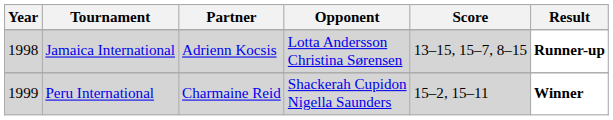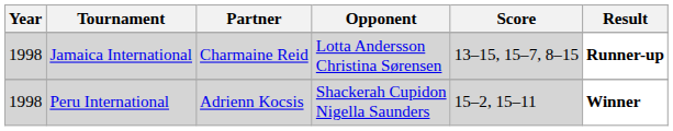Jamaica International | Partner: Adrienn Kocsis -> Charmaine Reid
Peru International | Year: 1999 -> 1998
Peru International | Partner: Charmaine Reid -> Adrienn Kocsis
